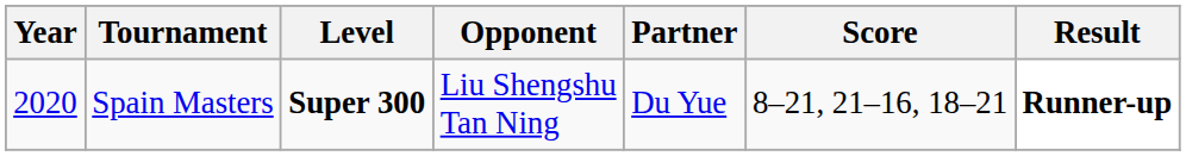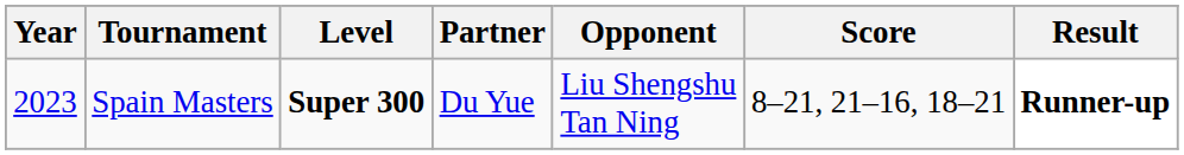columns swapped: Partner <-> Opponent
Spain Masters | Year: 2020 -> 2023
